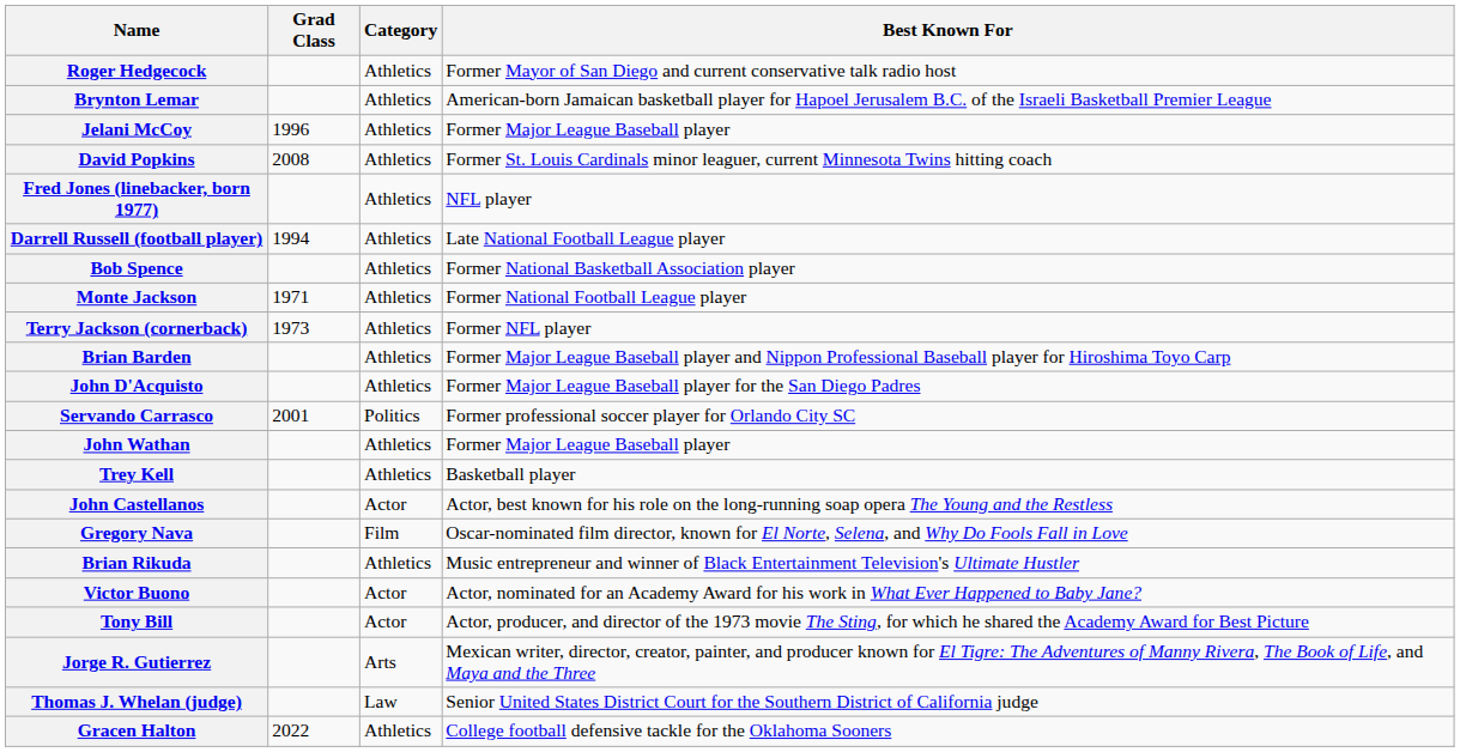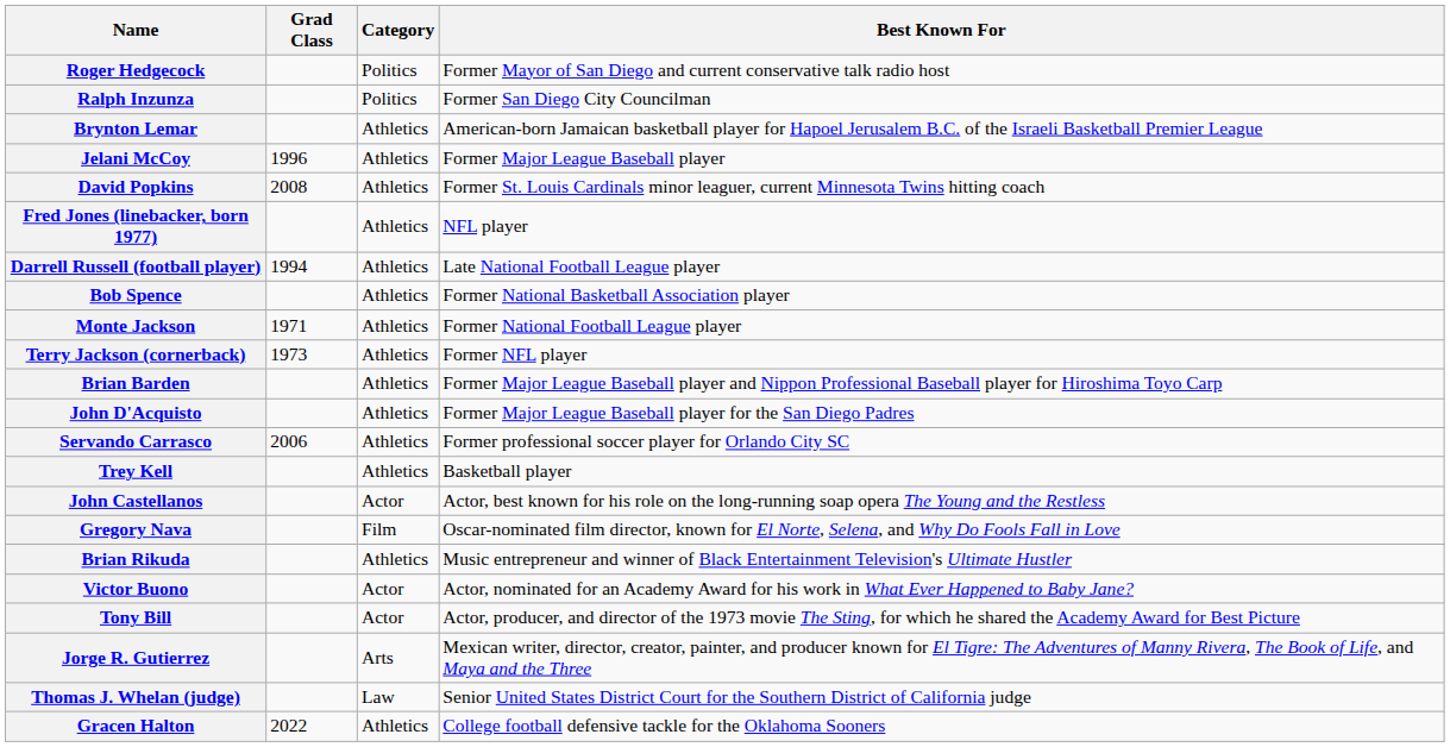Roger Hedgecock | Category: Athletics -> Politics
+ row: Ralph Inzunza | Politics | Former San Diego City Councilman
Servando Carrasco | Grad Class: 2001 -> 2006
Servando Carrasco | Category: Politics -> Athletics
- row: John Wathan | Athletics | Former Major League Baseball player
